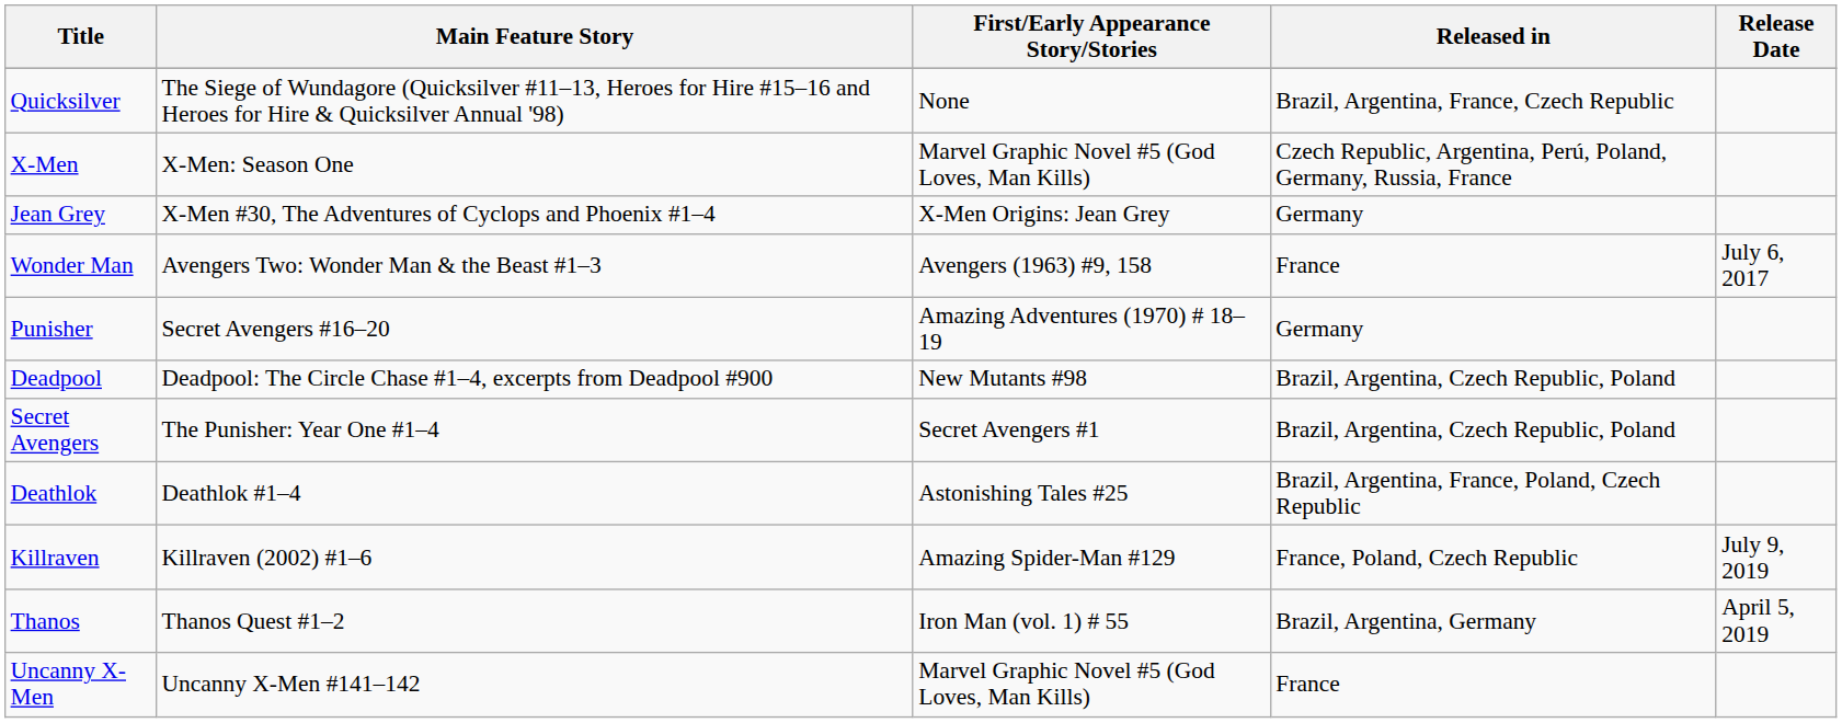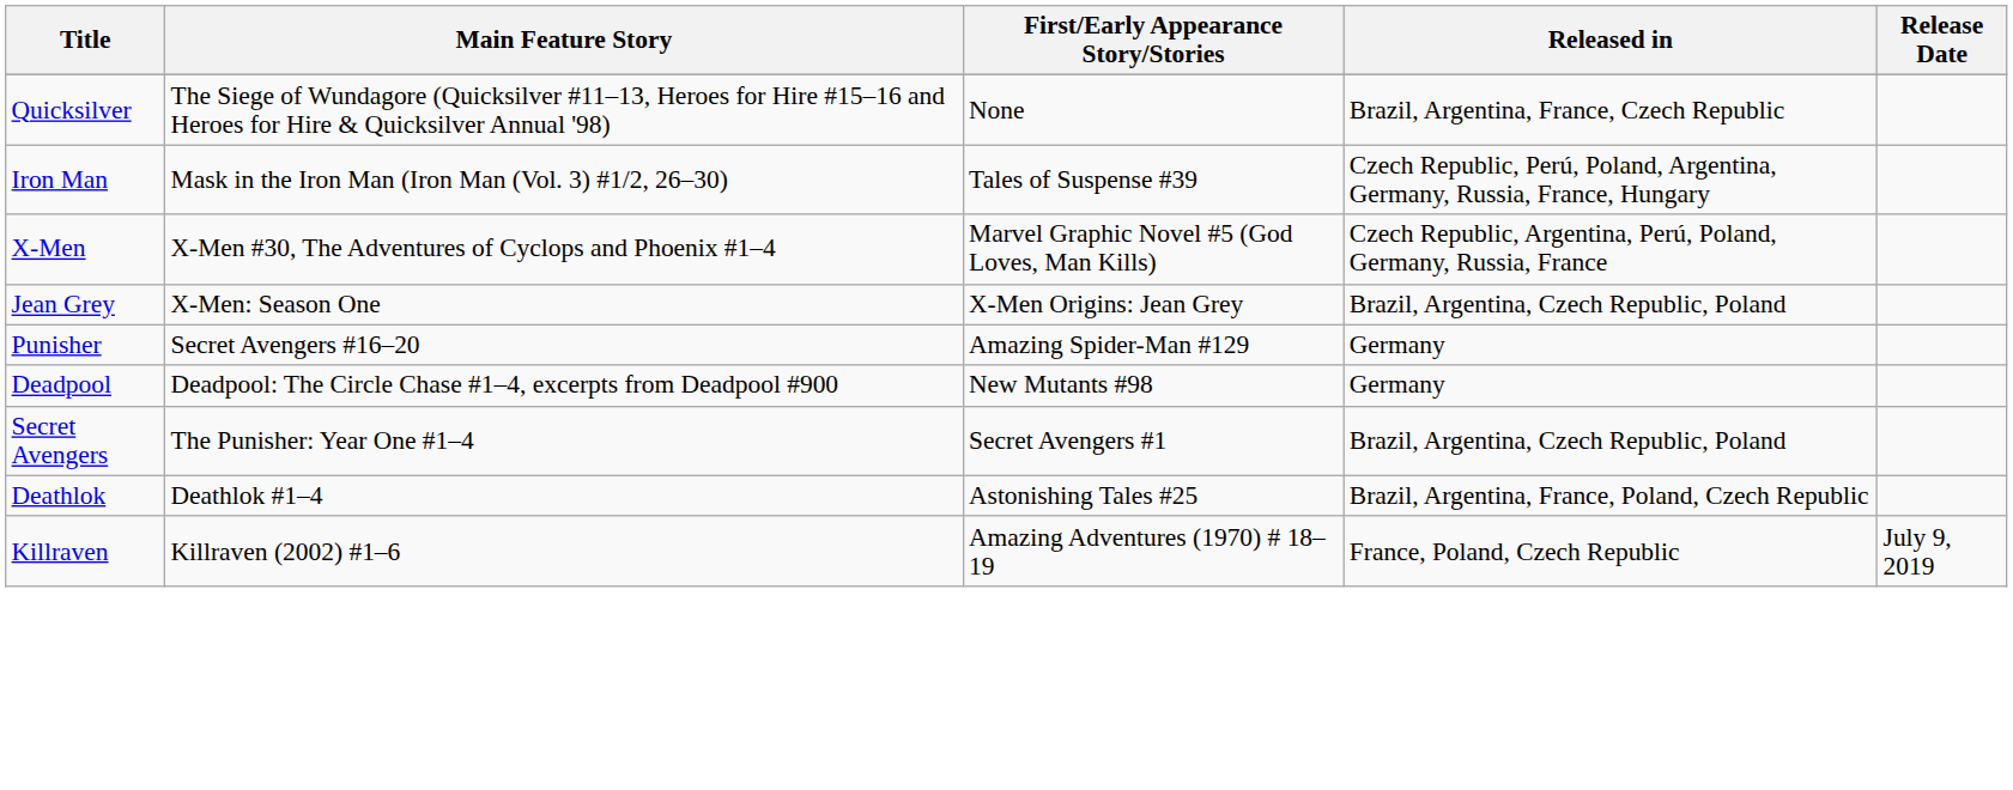+ row: Iron Man | Mask in the Iron Man (Iron Man (Vol. 3) #1/2, 26–30) | Tales of Suspense #39 | Czech Republic, Perú, Poland, Argentina, Germany, Russia, France, Hungary
X-Men | Main Feature Story: X-Men: Season One -> X-Men #30, The Adventures of Cyclops and Phoenix #1–4
Jean Grey | Main Feature Story: X-Men #30, The Adventures of Cyclops and Phoenix #1–4 -> X-Men: Season One
Jean Grey | Released in: Germany -> Brazil, Argentina, Czech Republic, Poland
- row: Wonder Man | Avengers Two: Wonder Man & the Beast #1–3 | Avengers (1963) #9, 158 | France | July 6, 2017
Punisher | First/Early Appearance Story/Stories: Amazing Adventures (1970) # 18–19 -> Amazing Spider-Man #129
Deadpool | Released in: Brazil, Argentina, Czech Republic, Poland -> Germany
Killraven | First/Early Appearance Story/Stories: Amazing Spider-Man #129 -> Amazing Adventures (1970) # 18–19
- row: Thanos | Thanos Quest #1–2 | Iron Man (vol. 1) # 55 | Brazil, Argentina, Germany | April 5, 2019
- row: Uncanny X-Men | Uncanny X-Men #141–142 | Marvel Graphic Novel #5 (God Loves, Man Kills) | France
